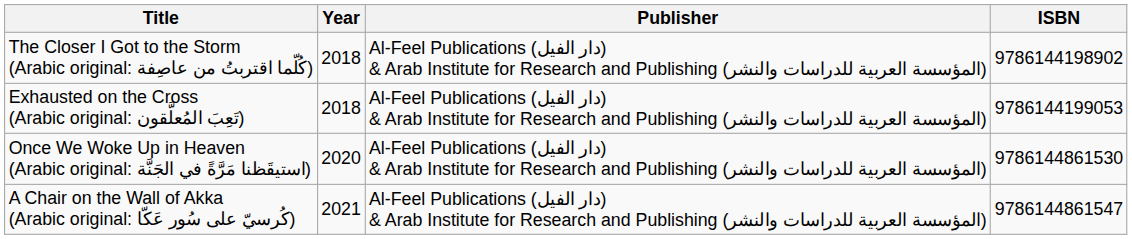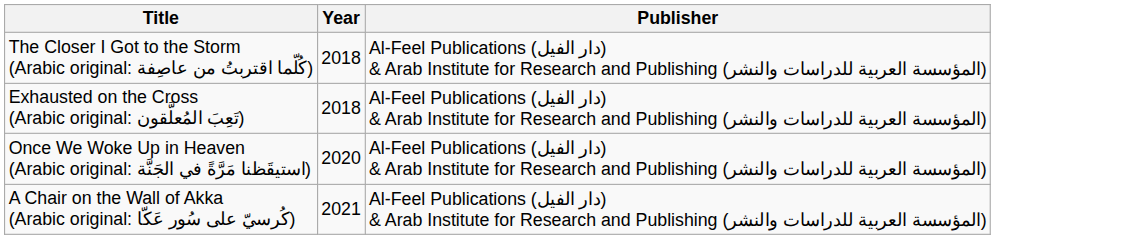- column: ISBN | 9786144198902 | 9786144199053 | 9786144861530 | 9786144861547
